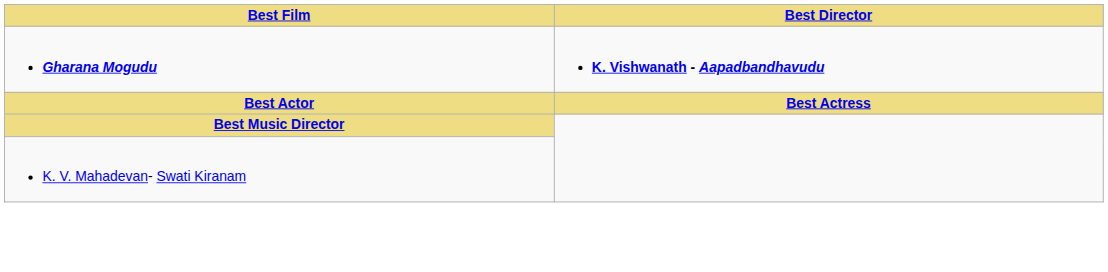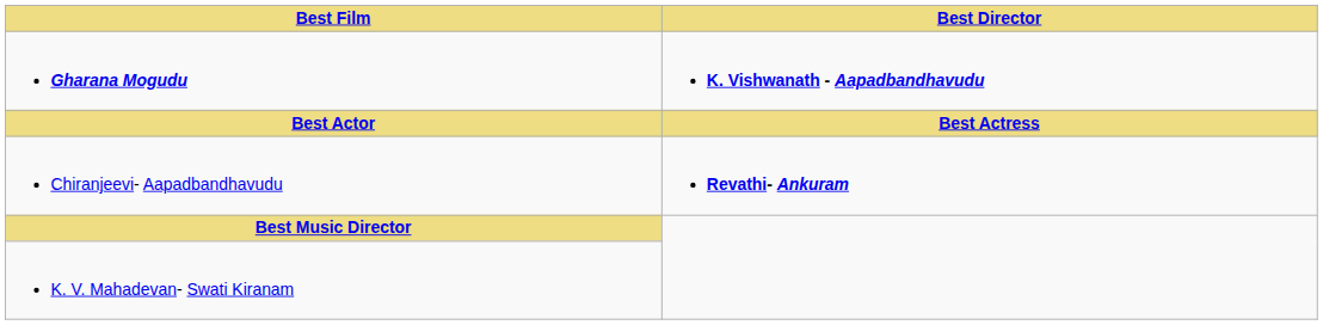+ row: Chiranjeevi- Aapadbandhavudu | Revathi- Ankuram
